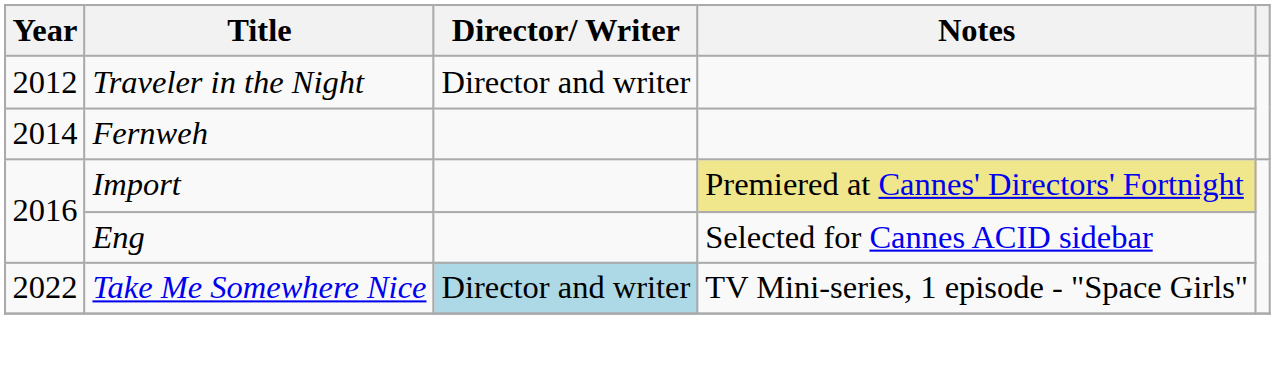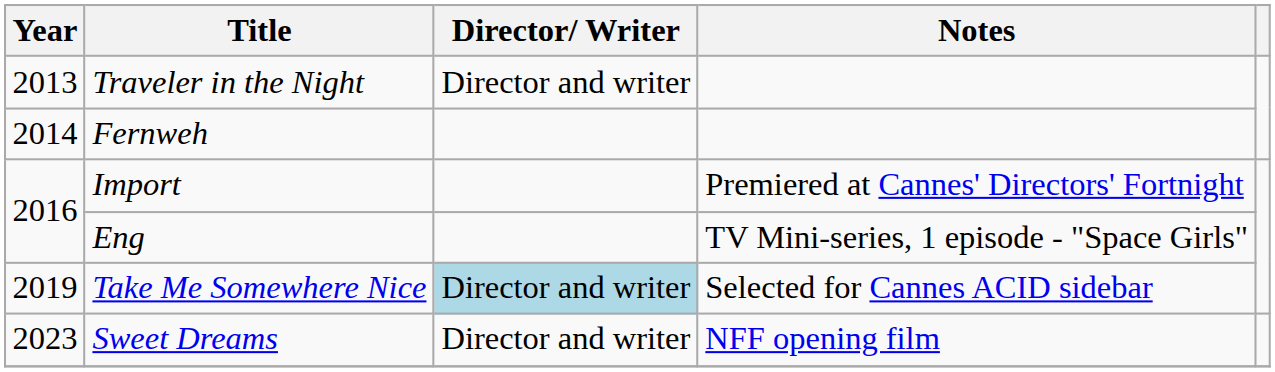Traveler in the Night | Year: 2012 -> 2013
Import | Notes: khaki background -> no background
Eng | Notes: Selected for Cannes ACID sidebar -> TV Mini-series, 1 episode - "Space Girls"
Take Me Somewhere Nice | Year: 2022 -> 2019
Take Me Somewhere Nice | Notes: TV Mini-series, 1 episode - "Space Girls" -> Selected for Cannes ACID sidebar
+ row: 2023 | Sweet Dreams | Director and writer | NFF opening film
